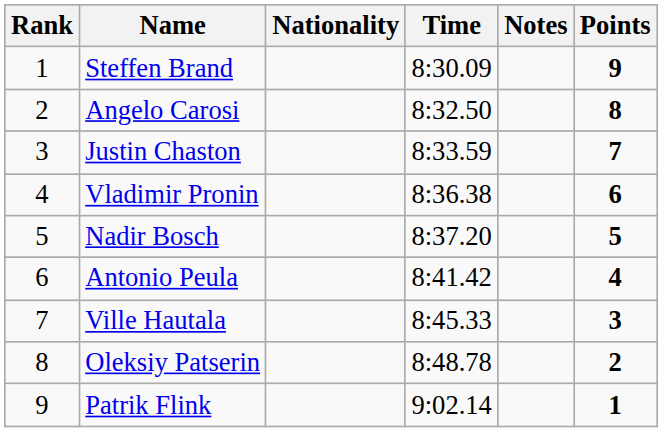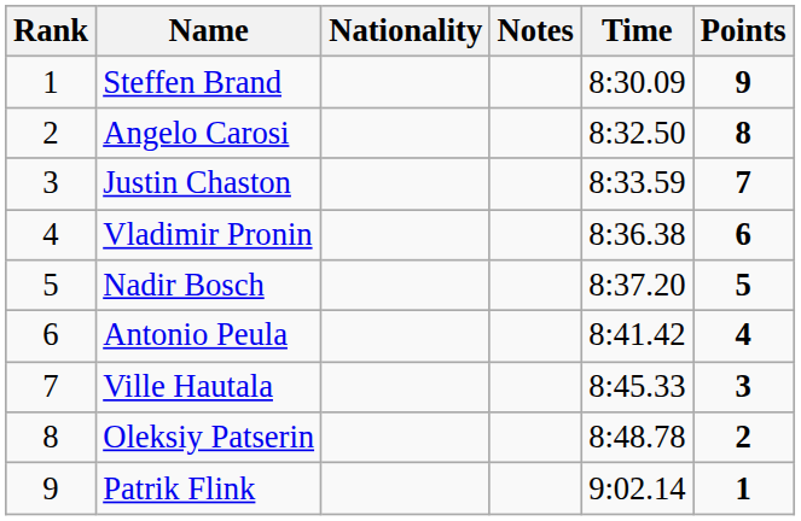columns swapped: Time <-> Notes
